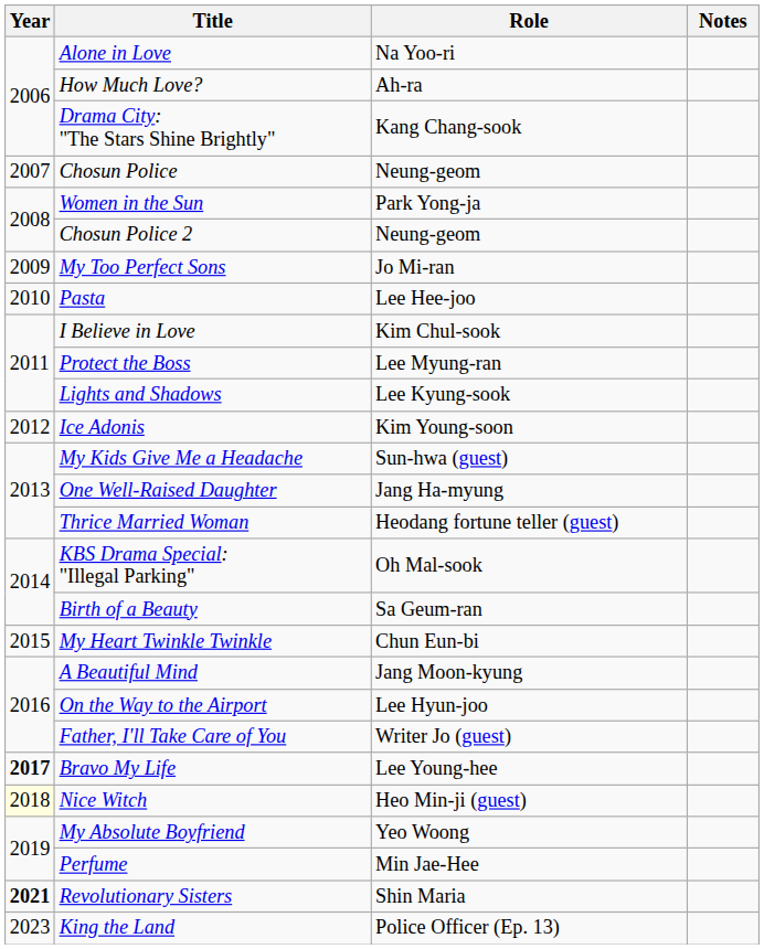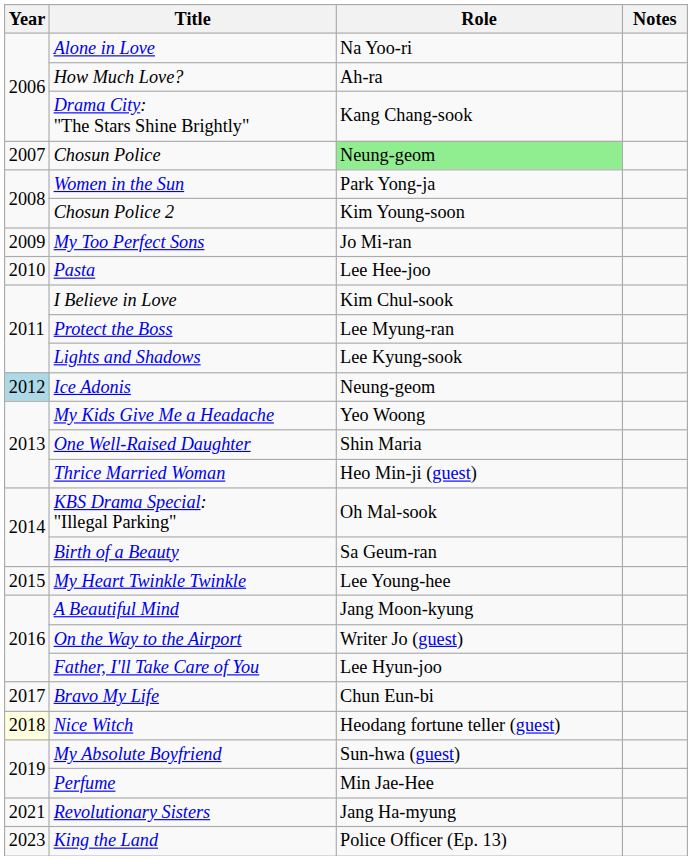Chosun Police | Role: no background -> lightgreen background
Chosun Police 2 | Role: Neung-geom -> Kim Young-soon
Ice Adonis | Year: no background -> lightblue background
Ice Adonis | Role: Kim Young-soon -> Neung-geom
My Kids Give Me a Headache | Role: Sun-hwa (guest) -> Yeo Woong
One Well-Raised Daughter | Role: Jang Ha-myung -> Shin Maria
Thrice Married Woman | Role: Heodang fortune teller (guest) -> Heo Min-ji (guest)
My Heart Twinkle Twinkle | Role: Chun Eun-bi -> Lee Young-hee
On the Way to the Airport | Role: Lee Hyun-joo -> Writer Jo (guest)
Father, I'll Take Care of You | Role: Writer Jo (guest) -> Lee Hyun-joo
Bravo My Life | Year: bold -> normal
Bravo My Life | Role: Lee Young-hee -> Chun Eun-bi
Nice Witch | Role: Heo Min-ji (guest) -> Heodang fortune teller (guest)
My Absolute Boyfriend | Role: Yeo Woong -> Sun-hwa (guest)
Revolutionary Sisters | Year: bold -> normal
Revolutionary Sisters | Role: Shin Maria -> Jang Ha-myung
